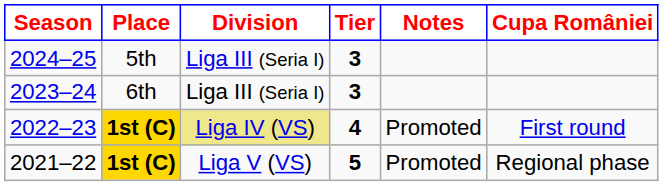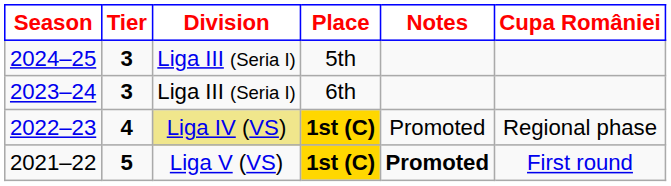columns swapped: Tier <-> Place
2022–23 | Cupa României: First round -> Regional phase
2021–22 | Notes: normal -> bold
2021–22 | Cupa României: Regional phase -> First round
